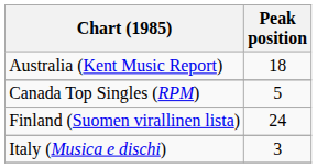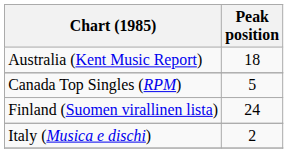Italy (Musica e dischi) | Peak position: 3 -> 2
